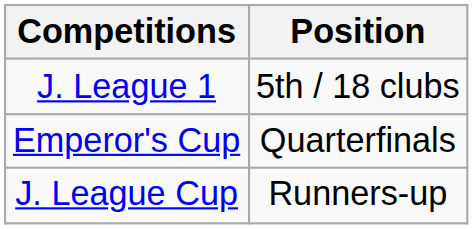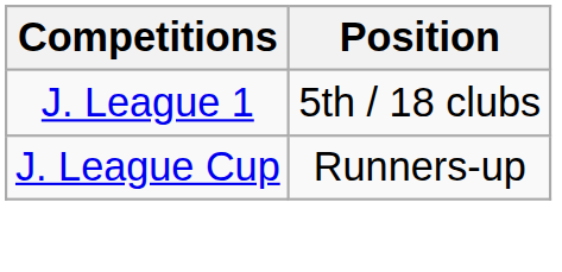- row: Emperor's Cup | Quarterfinals
